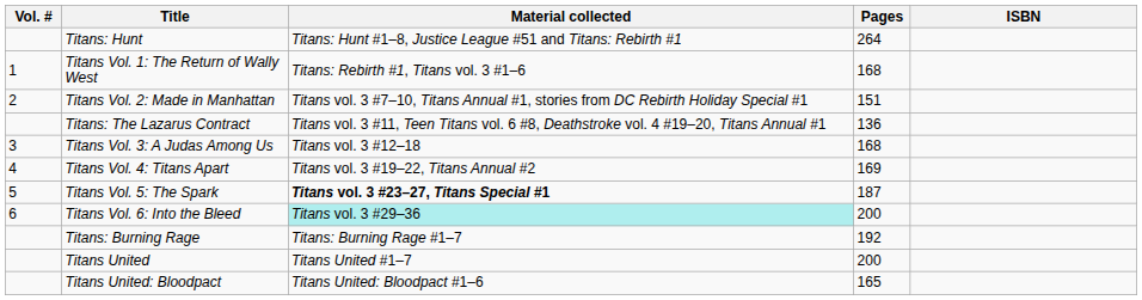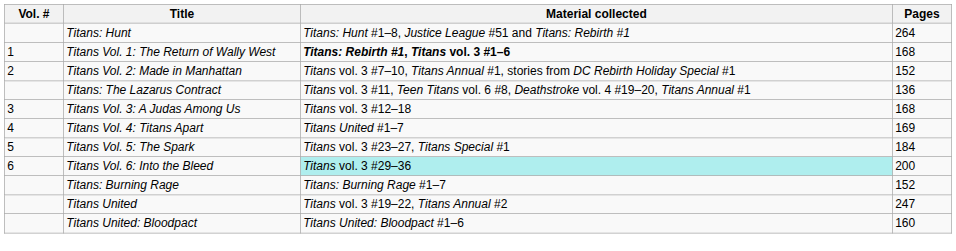- column: ISBN
Titans Vol. 1: The Return of Wally West | Material collected: normal -> bold
Titans Vol. 2: Made in Manhattan | Pages: 151 -> 152
Titans Vol. 4: Titans Apart | Material collected: Titans vol. 3 #19–22, Titans Annual #2 -> Titans United #1–7
Titans Vol. 5: The Spark | Material collected: bold -> normal
Titans Vol. 5: The Spark | Pages: 187 -> 184
Titans: Burning Rage | Pages: 192 -> 152
Titans United | Material collected: Titans United #1–7 -> Titans vol. 3 #19–22, Titans Annual #2
Titans United | Pages: 200 -> 247
Titans United: Bloodpact | Pages: 165 -> 160
